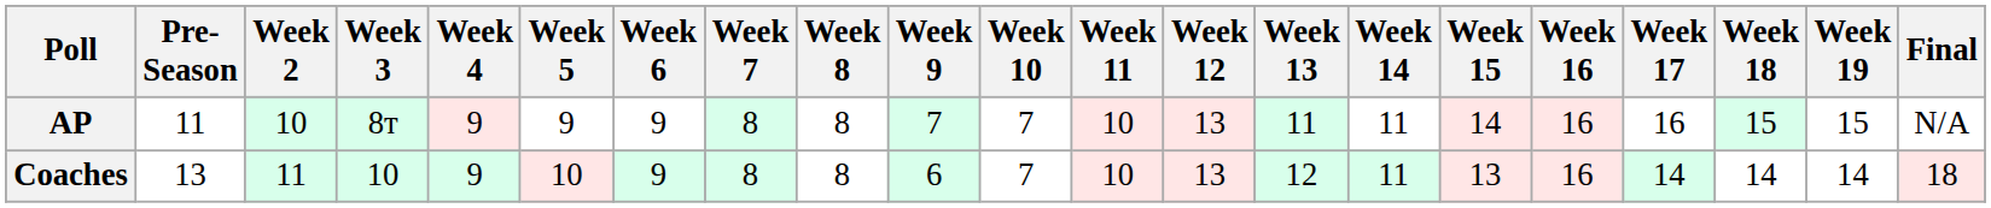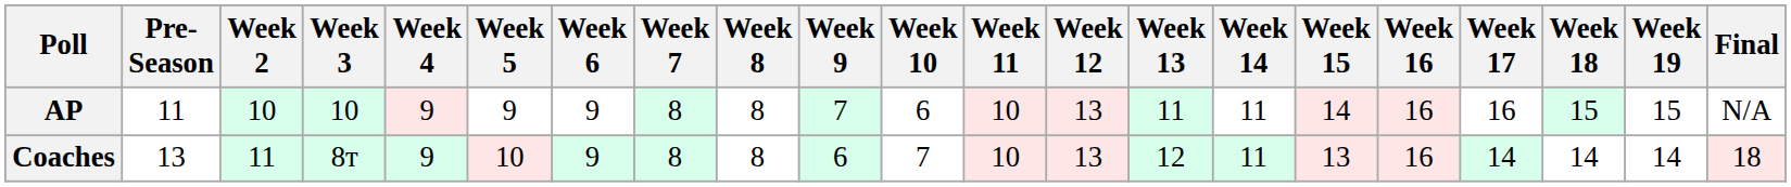AP | Week 3: 8т -> 10
AP | Week 10: 7 -> 6
Coaches | Week 3: 10 -> 8т
